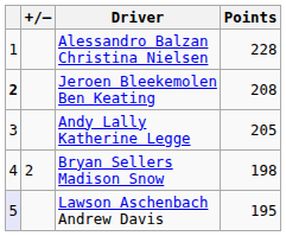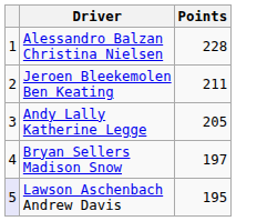- column: +/– | 2
Jeroen Bleekemolen Ben Keating | column 1: bold -> normal
Jeroen Bleekemolen Ben Keating | Points: 208 -> 211
Bryan Sellers Madison Snow | Points: 198 -> 197
